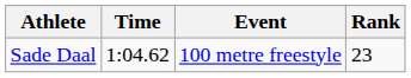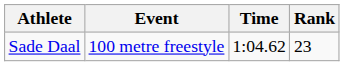columns swapped: Event <-> Time
